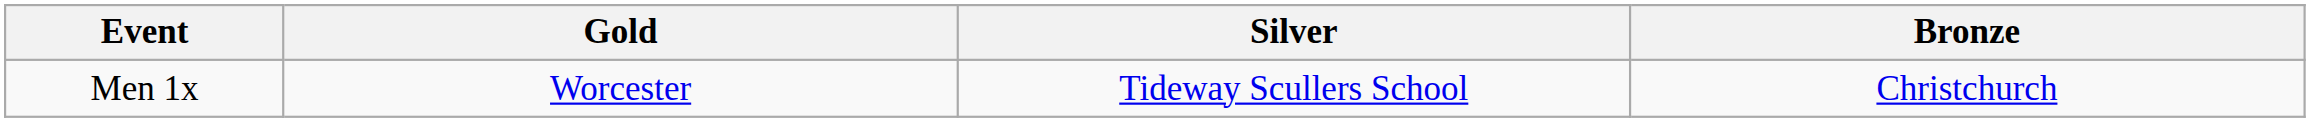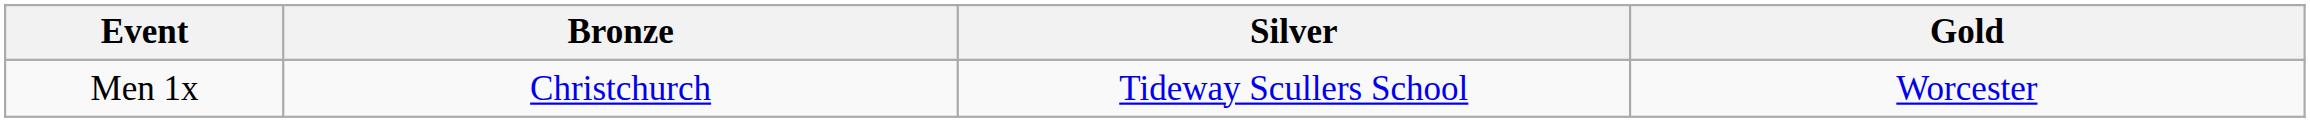columns swapped: Gold <-> Bronze
